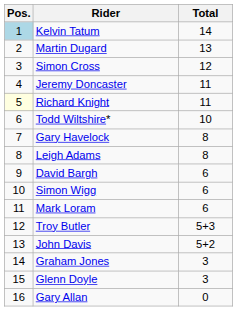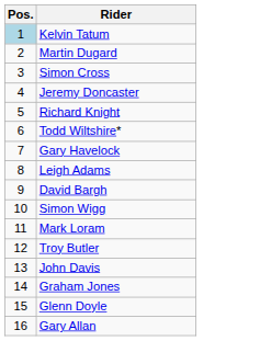- column: Total | 14 | 13 | 12 | 11 | 11 | 10 | 8 | 8 | 6 | 6 | 6 | 5+3 | 5+2 | 3 | 3 | 0
Richard Knight | Pos.: lightyellow background -> no background
